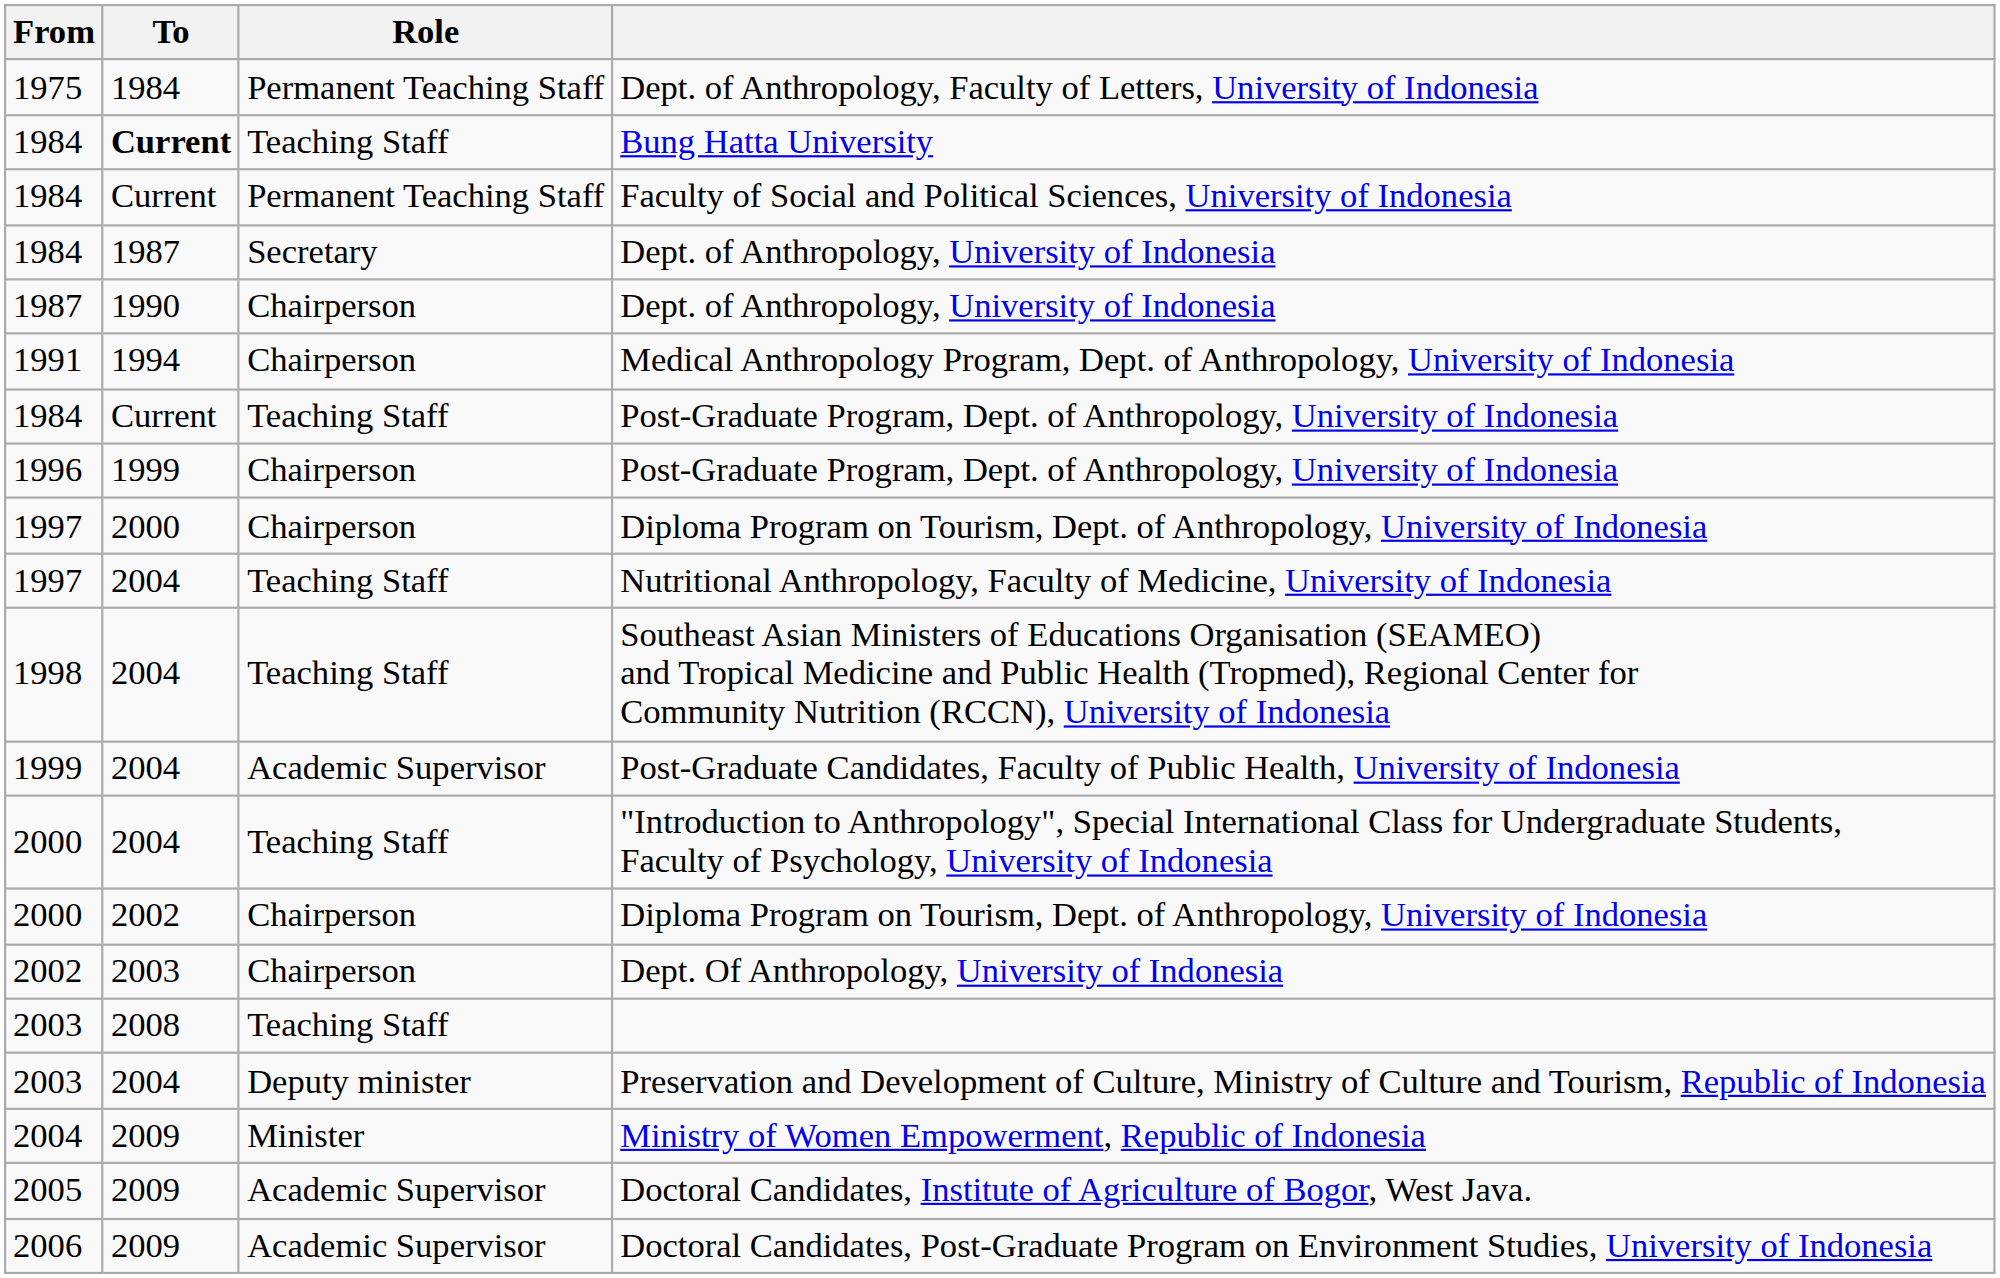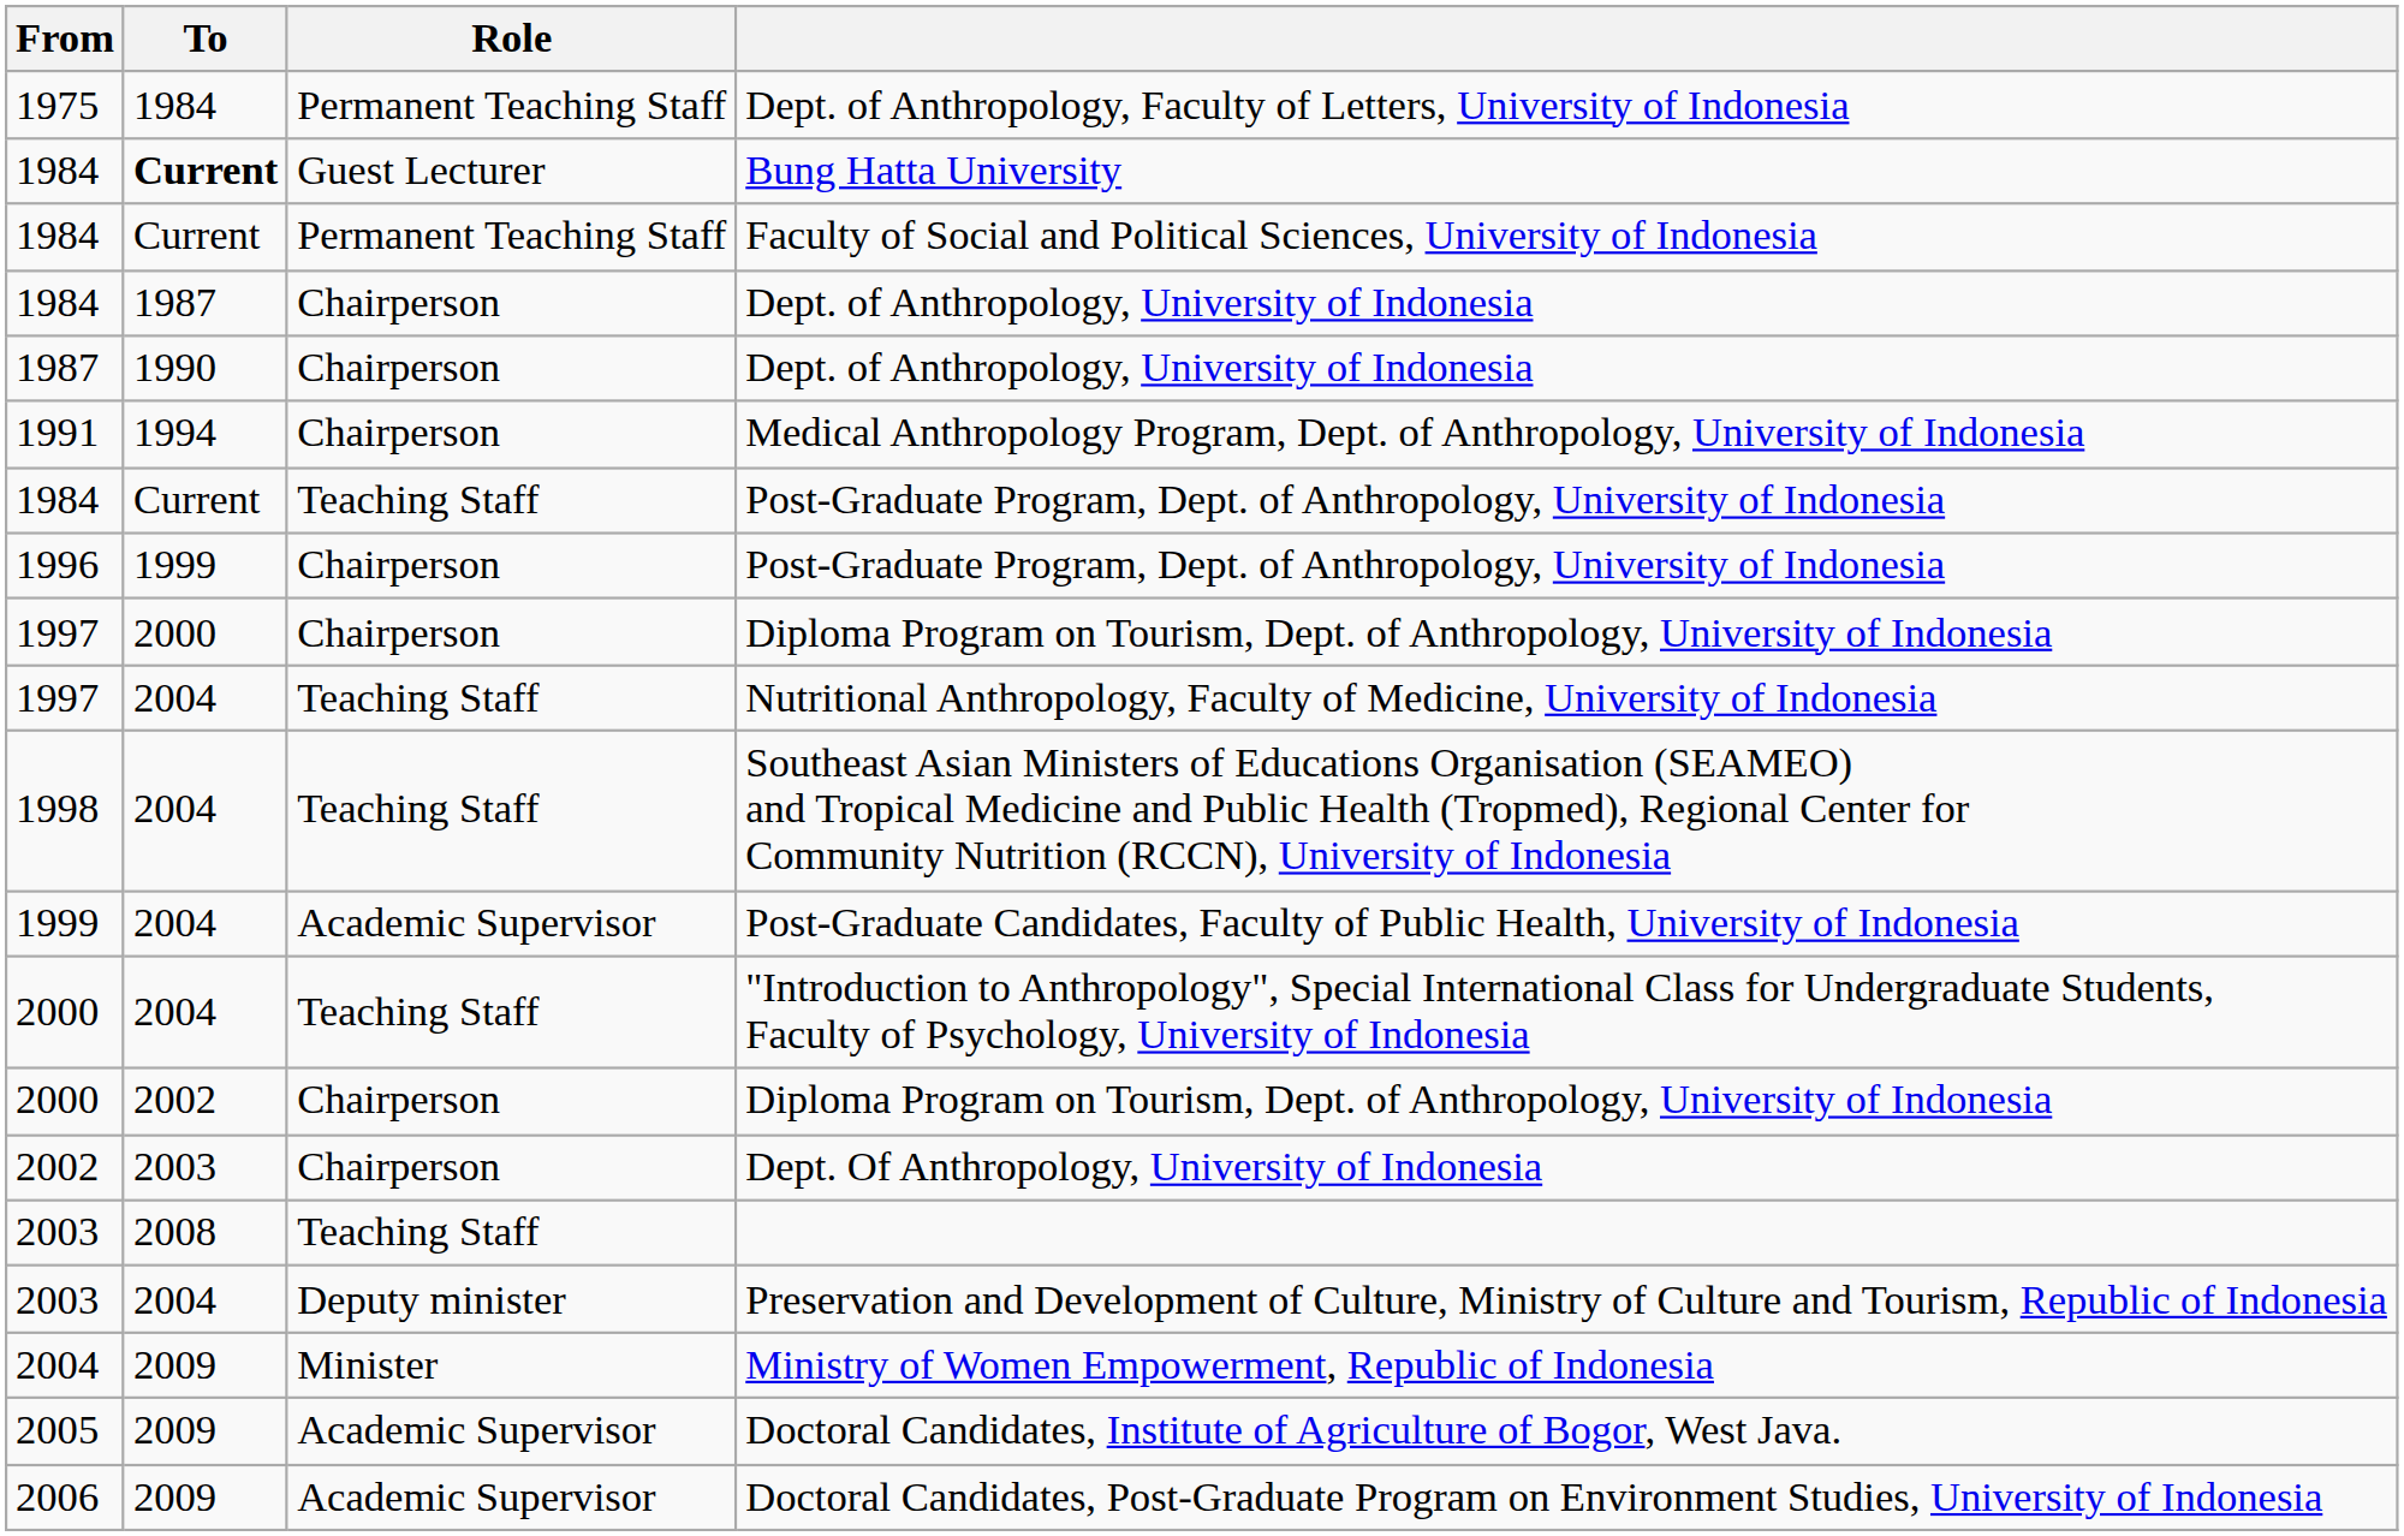Bung Hatta University | Role: Teaching Staff -> Guest Lecturer
1984 / Dept. of Anthropology, University of Indonesia | Role: Secretary -> Chairperson
